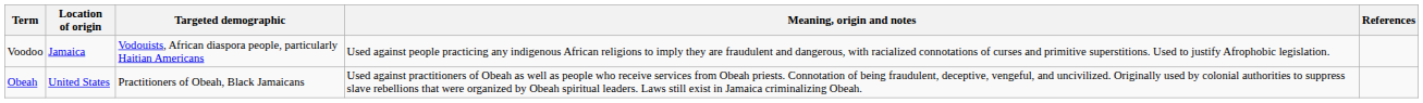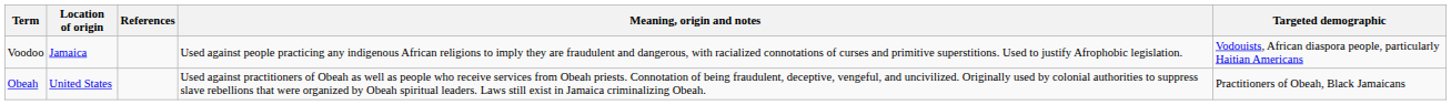columns swapped: Targeted demographic <-> References
